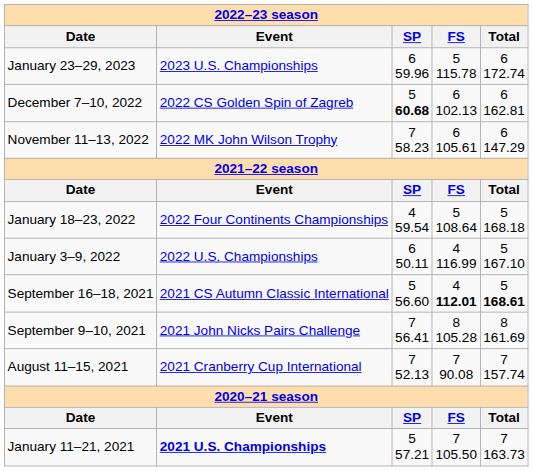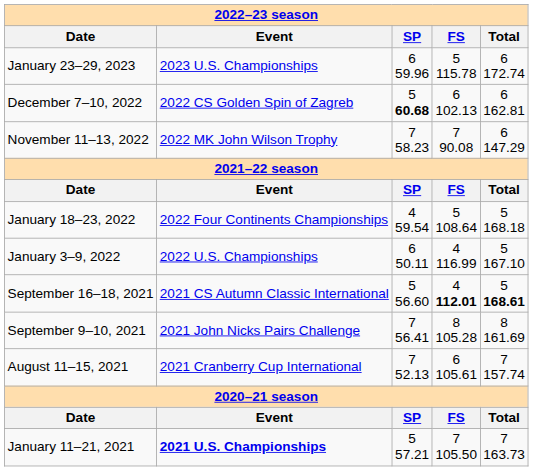November 11–13, 2022 | column 4: 6 105.61 -> 7 90.08
August 11–15, 2021 | column 4: 7 90.08 -> 6 105.61
